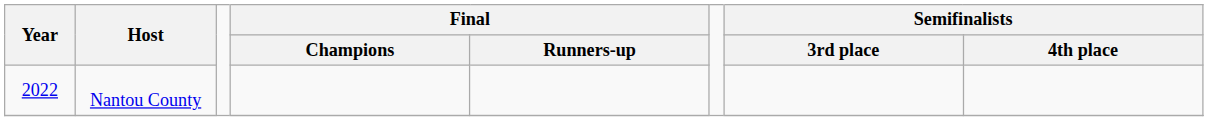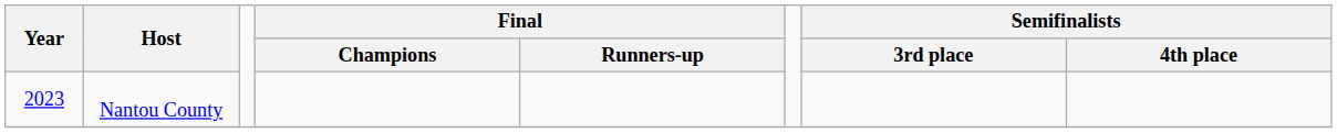Nantou County | Year: 2022 -> 2023
